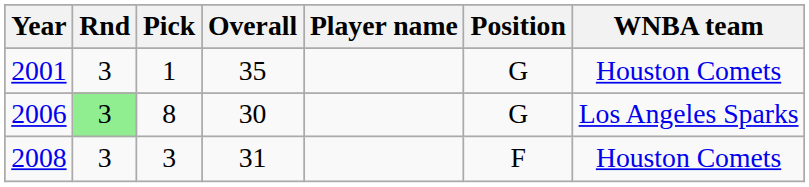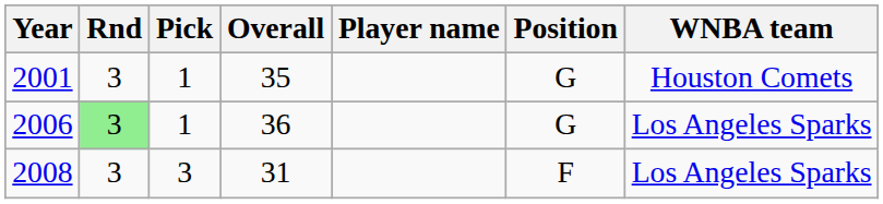2006 | Pick: 8 -> 1
2006 | Overall: 30 -> 36
2008 | WNBA team: Houston Comets -> Los Angeles Sparks
